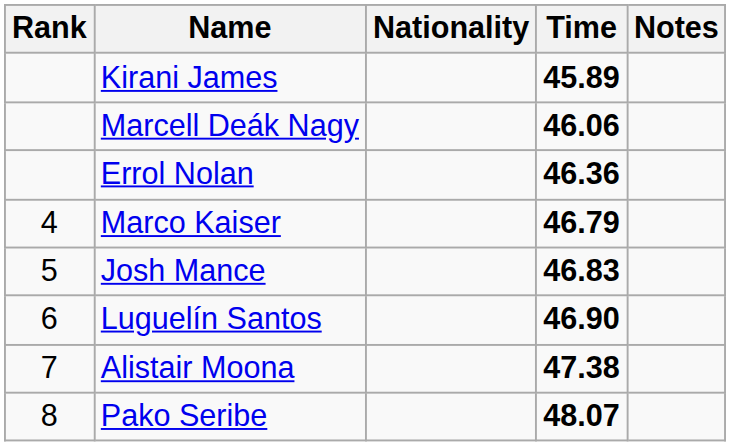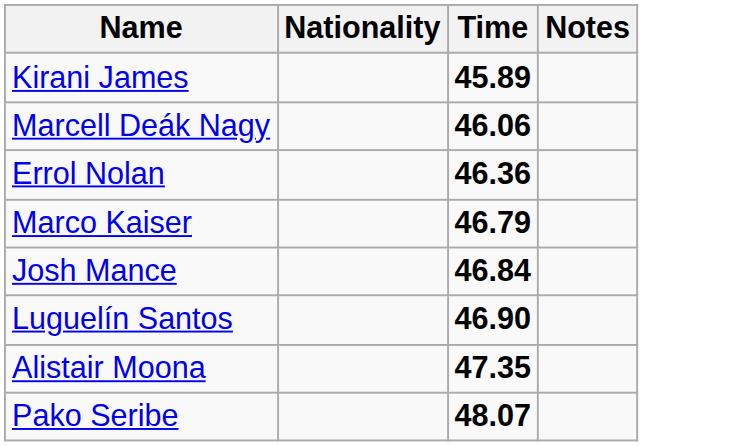- column: Rank | 4 | 5 | 6 | 7 | 8
Josh Mance | Time: 46.83 -> 46.84
Alistair Moona | Time: 47.38 -> 47.35
